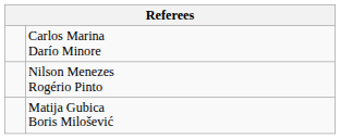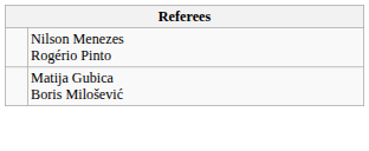- row: Carlos Marina Darío Minore
